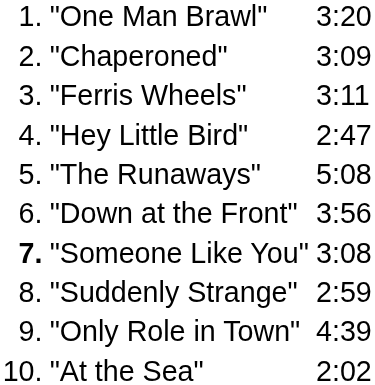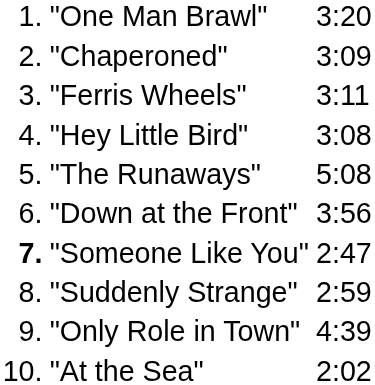"Hey Little Bird" | column 3: 2:47 -> 3:08
"Someone Like You" | column 3: 3:08 -> 2:47
